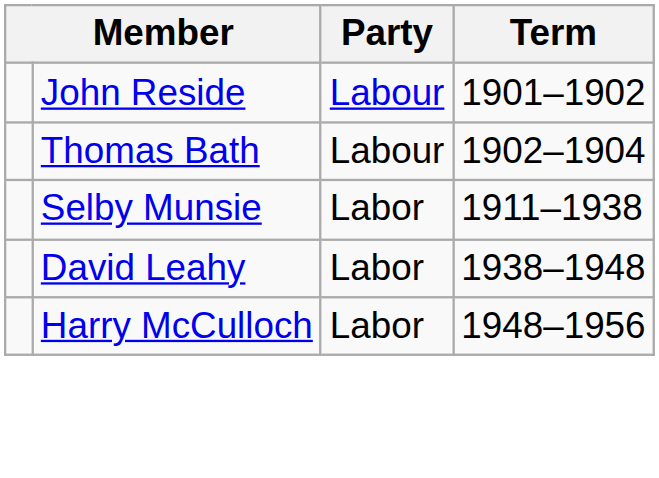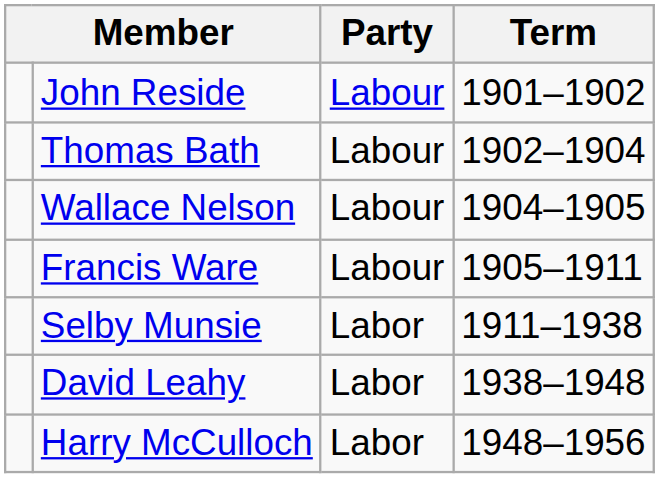+ row: Wallace Nelson | Labour | 1904–1905
+ row: Francis Ware | Labour | 1905–1911
